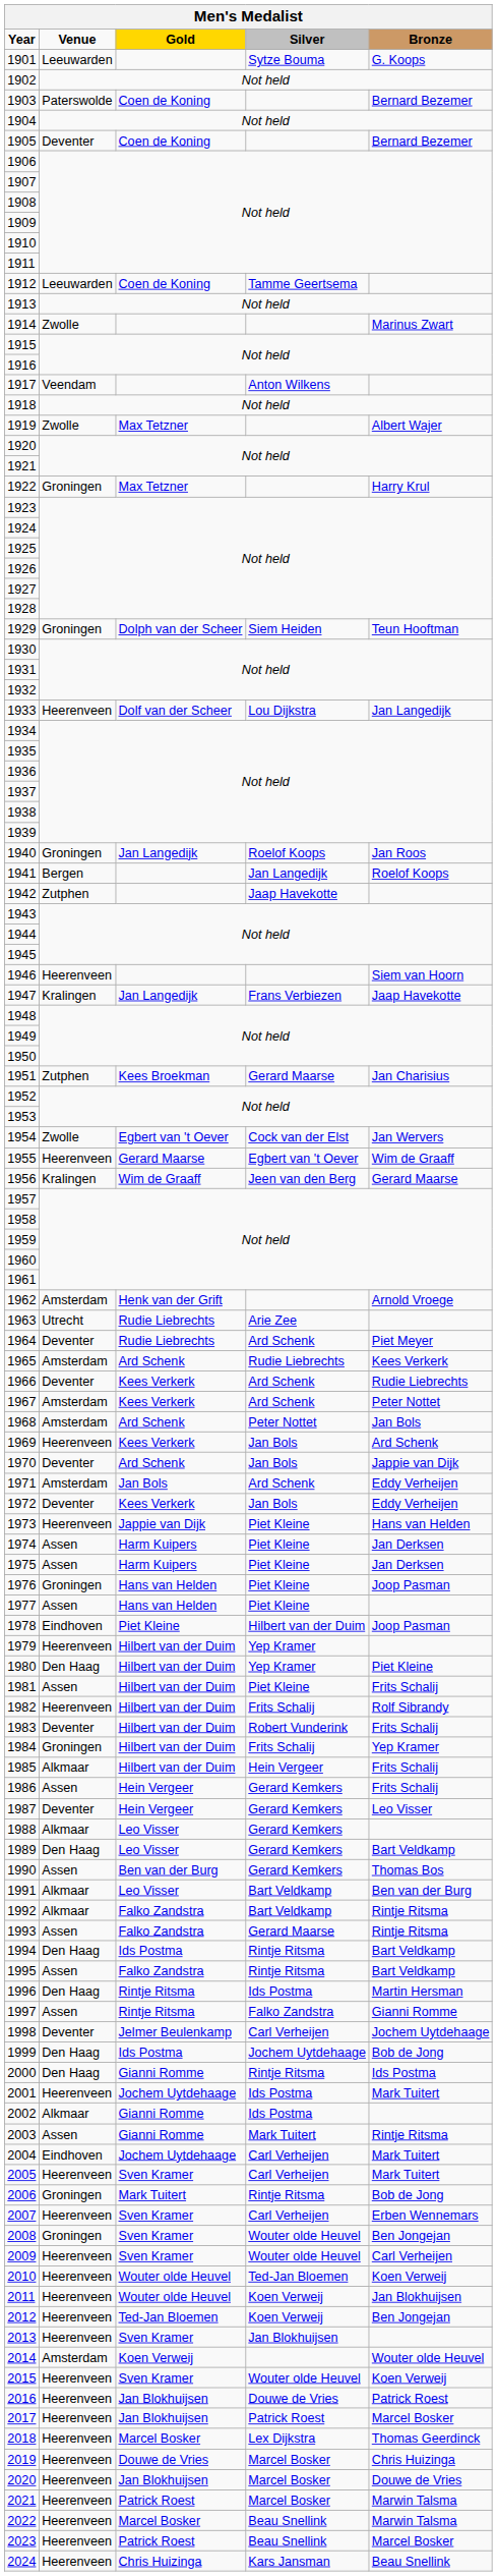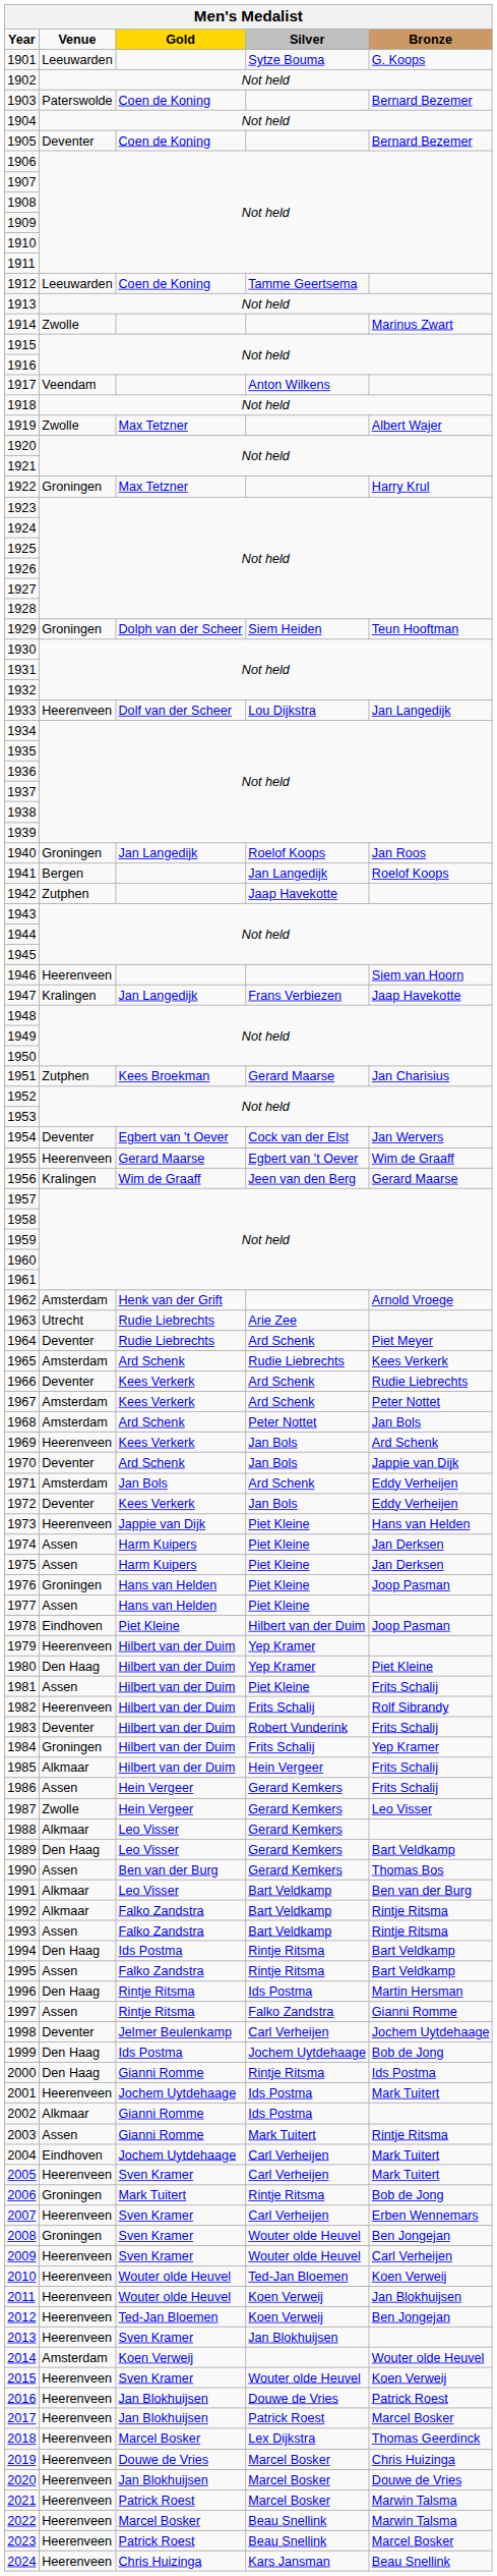1954 | Venue: Zwolle -> Deventer
1987 | Venue: Deventer -> Zwolle
1993 | Silver: Gerard Maarse -> Bart Veldkamp
